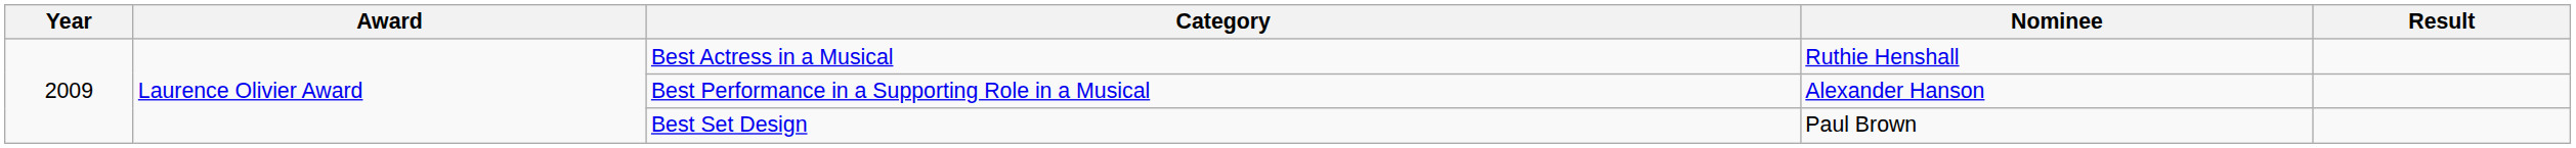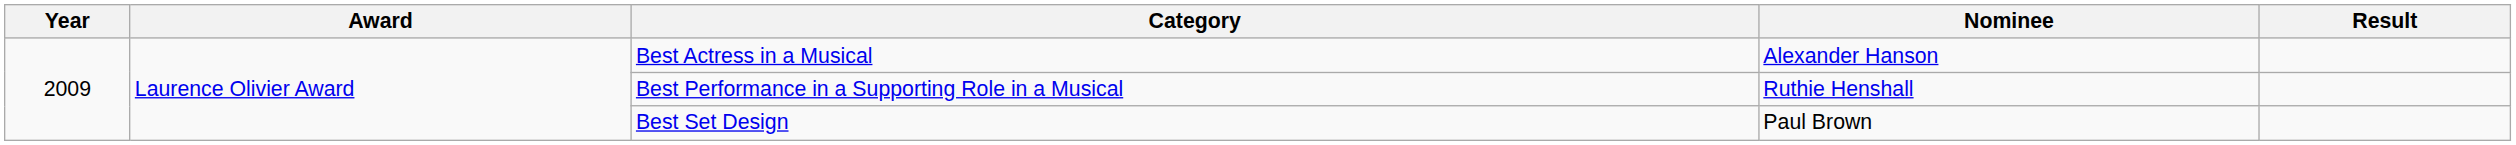Best Actress in a Musical | Nominee: Ruthie Henshall -> Alexander Hanson
Best Performance in a Supporting Role in a Musical | Nominee: Alexander Hanson -> Ruthie Henshall
